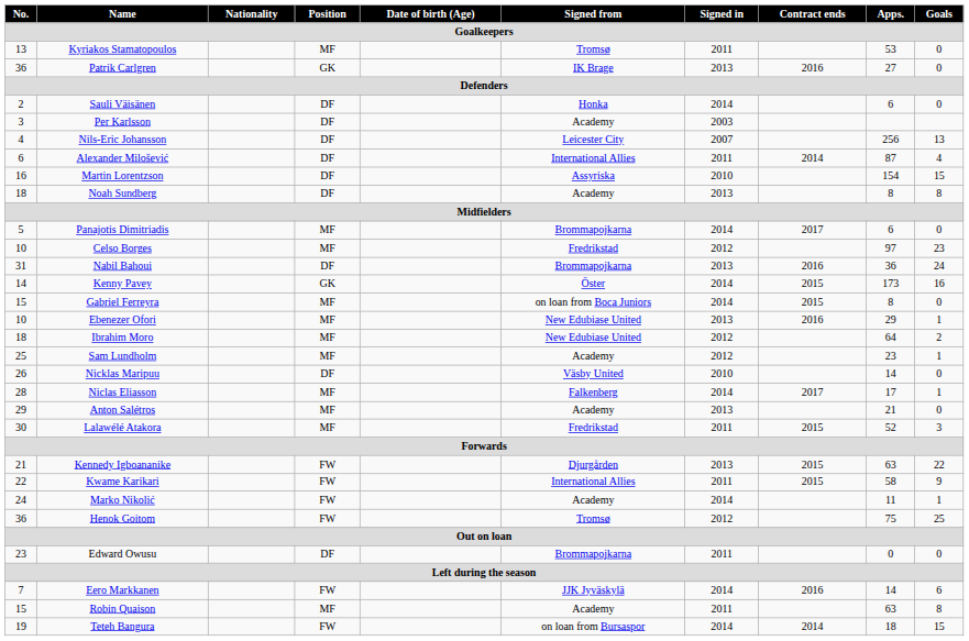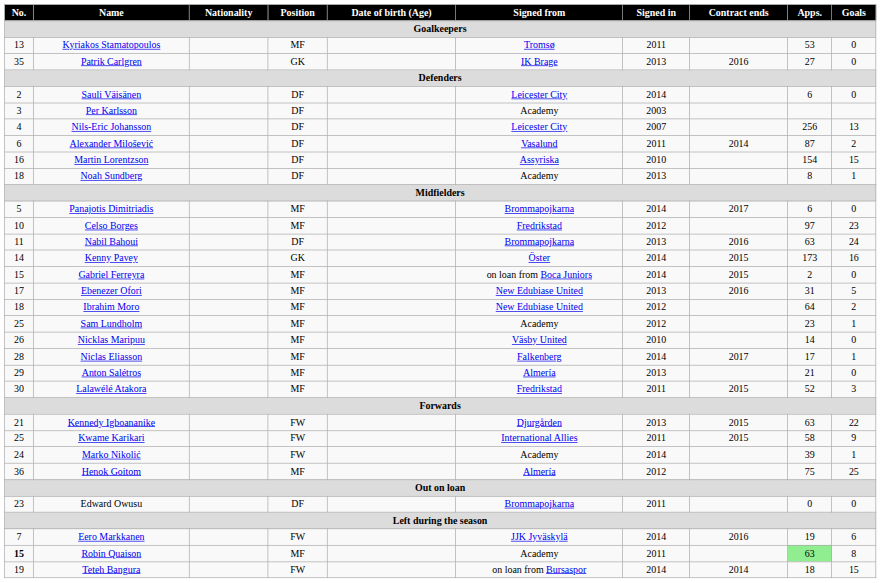Patrik Carlgren | No.: 36 -> 35
Sauli Väisänen | Signed from: Honka -> Leicester City
Alexander Milošević | Signed from: International Allies -> Vasalund
Alexander Milošević | Goals: 4 -> 2
Noah Sundberg | Goals: 8 -> 1
Nabil Bahoui | No.: 31 -> 11
Nabil Bahoui | Apps.: 36 -> 63
Gabriel Ferreyra | Apps.: 8 -> 2
Ebenezer Ofori | No.: 10 -> 17
Ebenezer Ofori | Apps.: 29 -> 31
Ebenezer Ofori | Goals: 1 -> 5
Nicklas Maripuu | Position: DF -> MF
Anton Salétros | Signed from: Academy -> Almería
Kwame Karikari | No.: 22 -> 25
Marko Nikolić | Apps.: 11 -> 39
Henok Goitom | Position: FW -> MF
Henok Goitom | Signed from: Tromsø -> Almería
Eero Markkanen | Apps.: 14 -> 19
Robin Quaison | No.: normal -> bold
Robin Quaison | Apps.: no background -> lightgreen background
